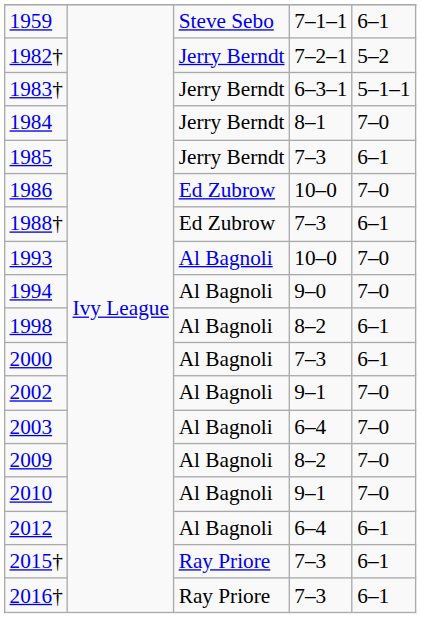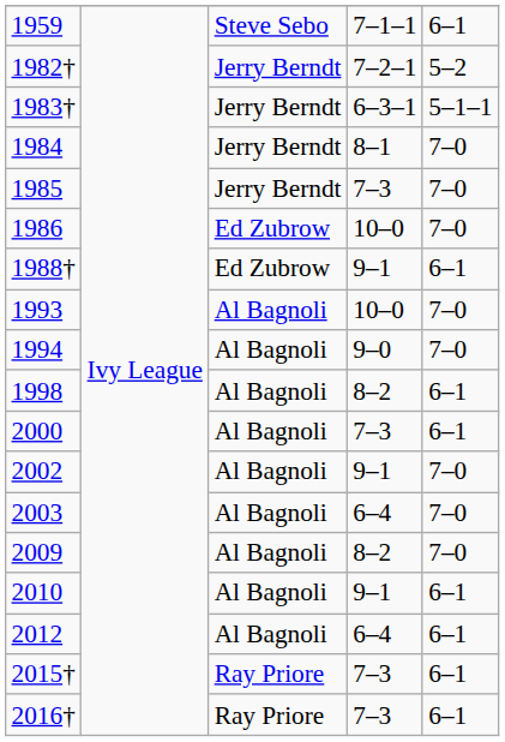1985 | column 5: 6–1 -> 7–0
1988† | column 4: 7–3 -> 9–1
2010 | column 5: 7–0 -> 6–1
